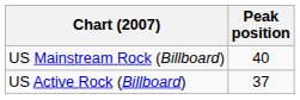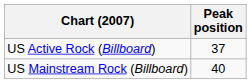rows swapped: US Active Rock (Billboard) <-> US Mainstream Rock (Billboard)
